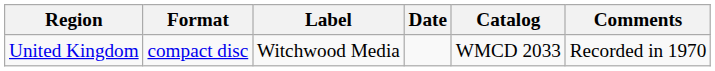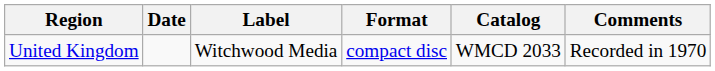columns swapped: Date <-> Format
